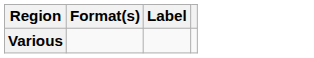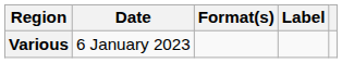+ column: Date | 6 January 2023
